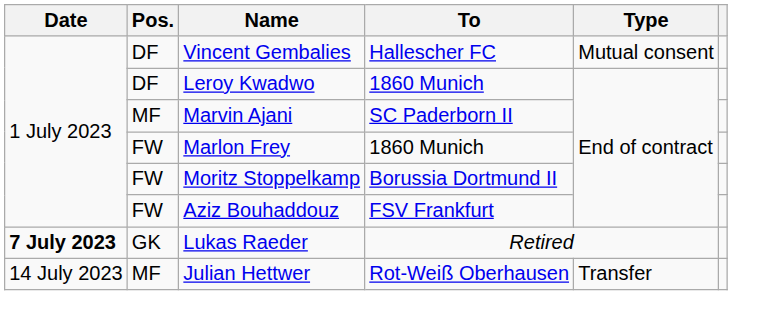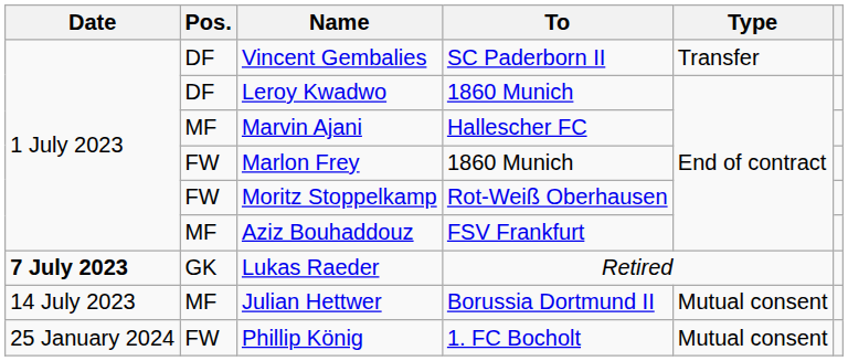Vincent Gembalies | To: Hallescher FC -> SC Paderborn II
Vincent Gembalies | Type: Mutual consent -> Transfer
Marvin Ajani | To: SC Paderborn II -> Hallescher FC
Moritz Stoppelkamp | To: Borussia Dortmund II -> Rot-Weiß Oberhausen
Aziz Bouhaddouz | Pos.: FW -> MF
Julian Hettwer | To: Rot-Weiß Oberhausen -> Borussia Dortmund II
Julian Hettwer | Type: Transfer -> Mutual consent
+ row: 25 January 2024 | FW | Phillip König | 1. FC Bocholt | Mutual consent
